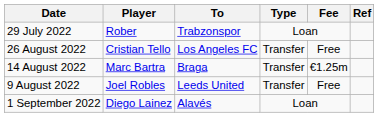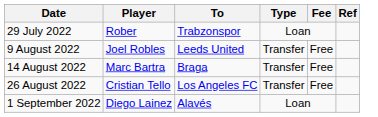rows swapped: 9 August 2022 <-> 26 August 2022
14 August 2022 | Fee: €1.25m -> Free
